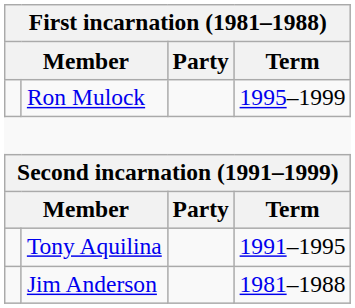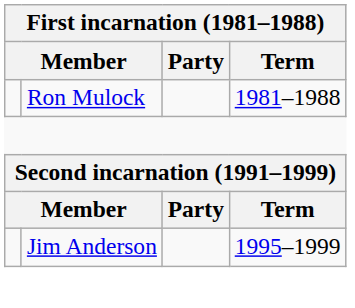Ron Mulock | Term: 1995–1999 -> 1981–1988
- row: Tony Aquilina | 1991–1995
Jim Anderson | Term: 1981–1988 -> 1995–1999
